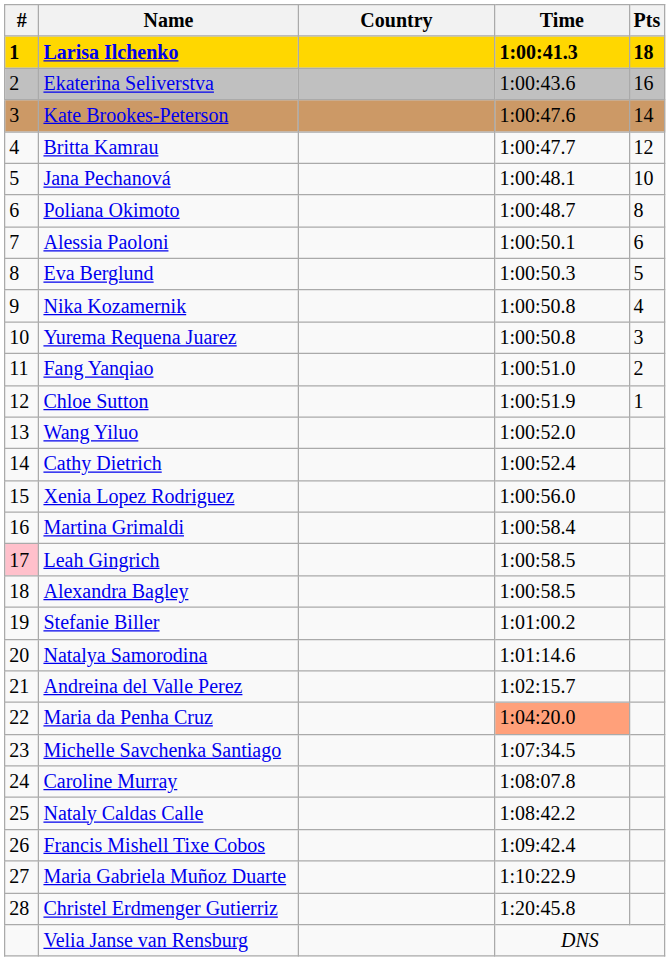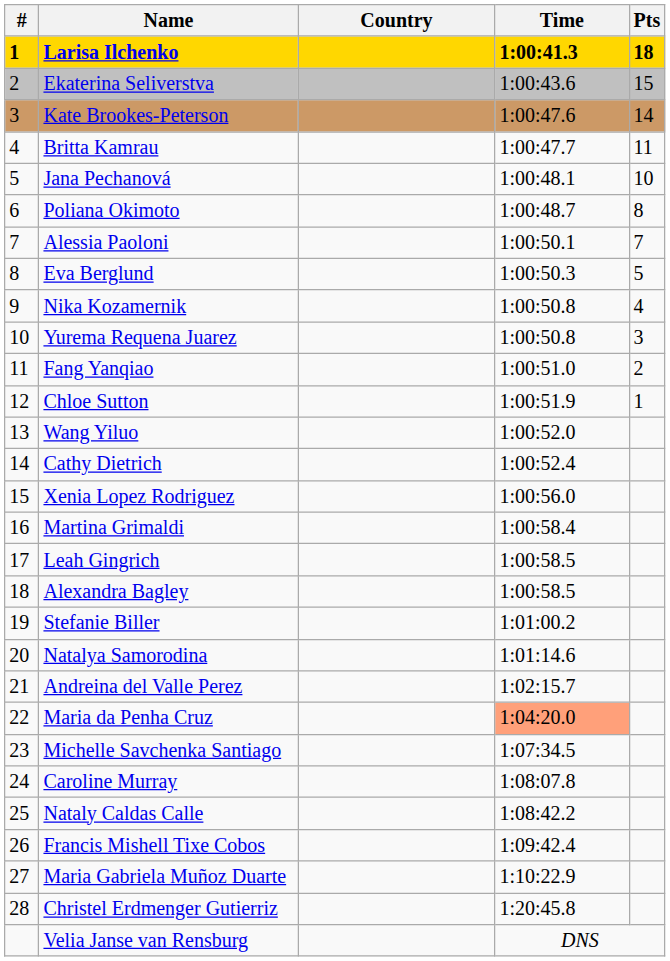Ekaterina Seliverstva | Pts: 16 -> 15
Britta Kamrau | Pts: 12 -> 11
Alessia Paoloni | Pts: 6 -> 7
Leah Gingrich | #: pink background -> no background
